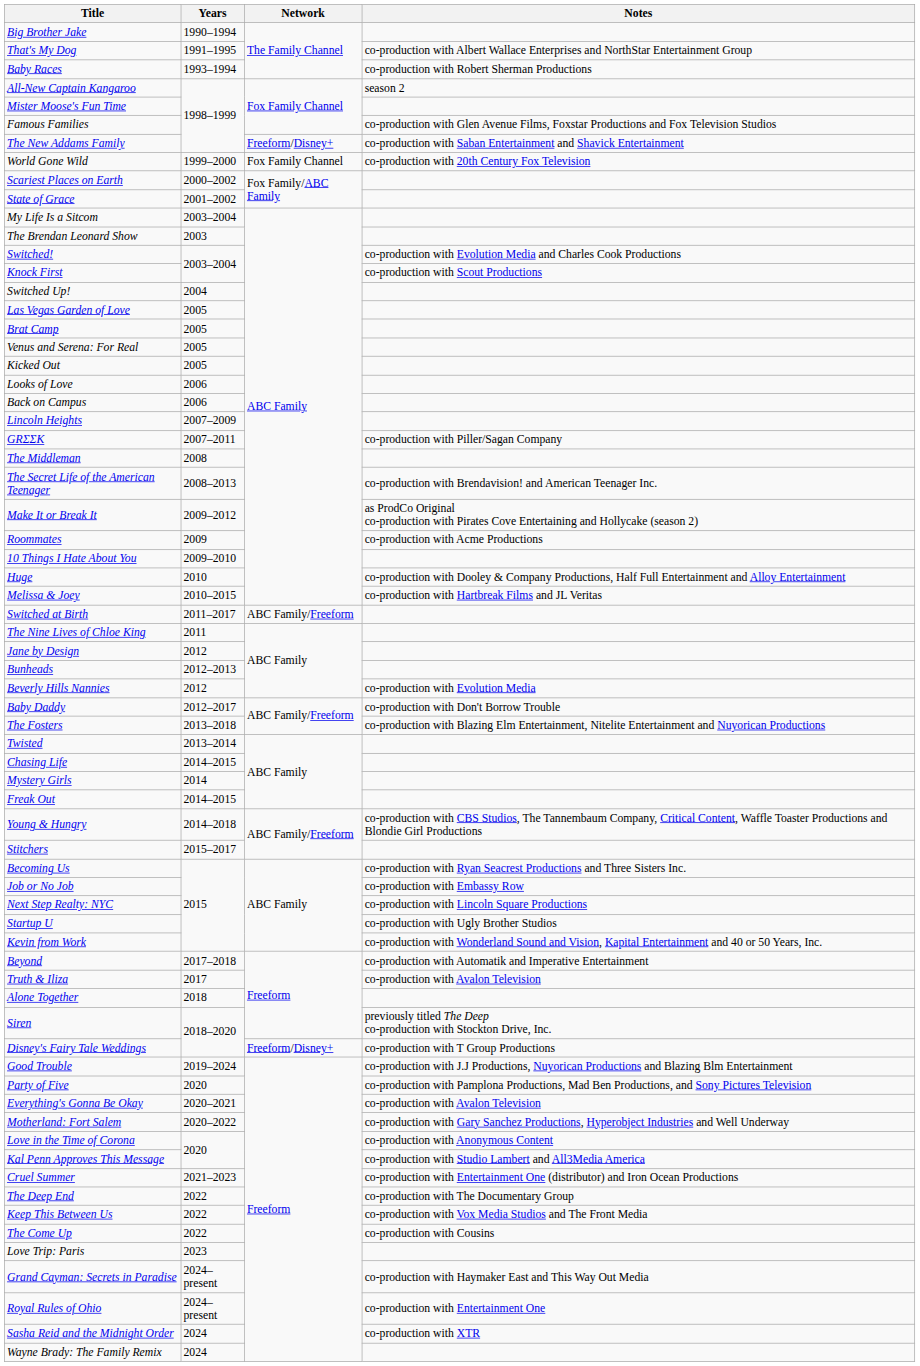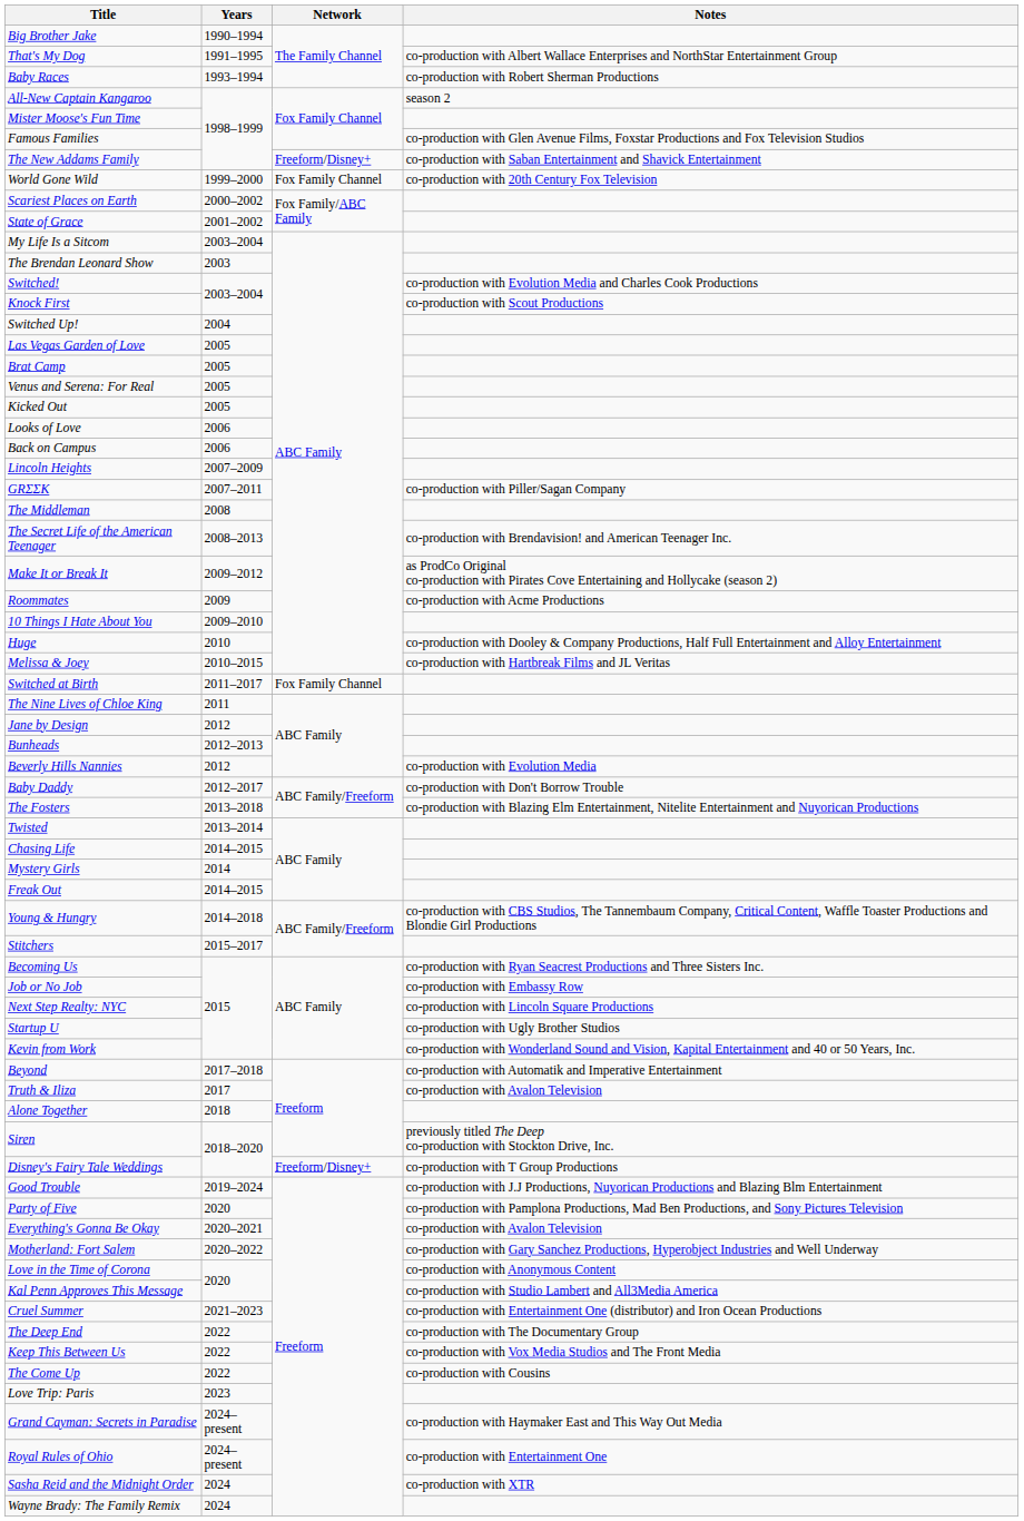Switched at Birth | Network: ABC Family/Freeform -> Fox Family Channel
